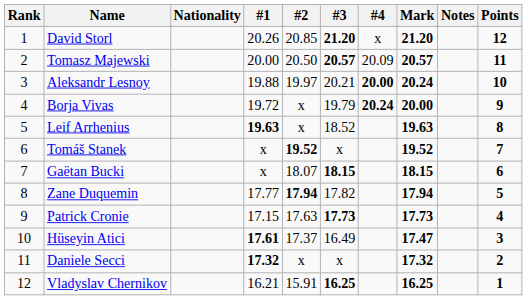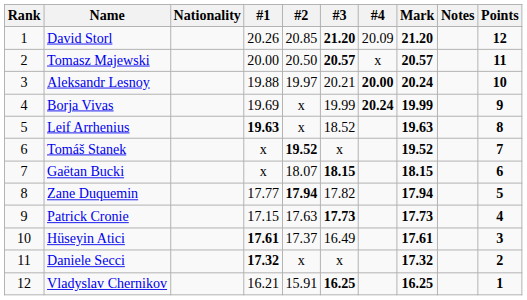David Storl | #4: x -> 20.09
Tomasz Majewski | #4: 20.09 -> x
Borja Vivas | #1: 19.72 -> 19.69
Borja Vivas | #3: 19.79 -> 19.99
Borja Vivas | Mark: 20.00 -> 19.99
Hüseyin Atici | Mark: 17.47 -> 17.61
